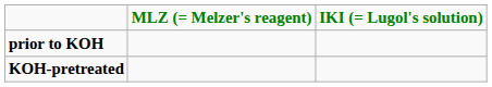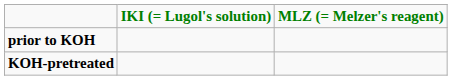columns swapped: IKI (= Lugol's solution) <-> MLZ (= Melzer's reagent)
